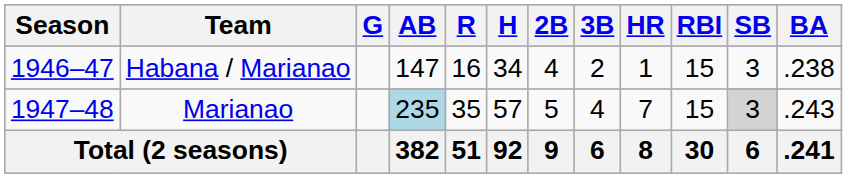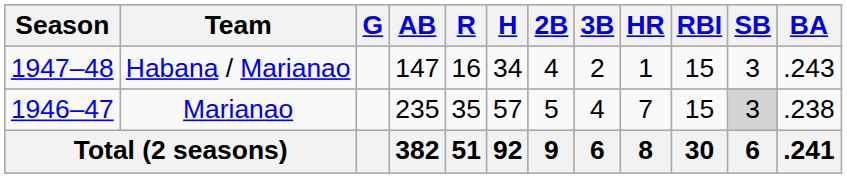Habana / Marianao | Season: 1946–47 -> 1947–48
Habana / Marianao | BA: .238 -> .243
Marianao | Season: 1947–48 -> 1946–47
Marianao | AB: lightblue background -> no background
Marianao | BA: .243 -> .238
